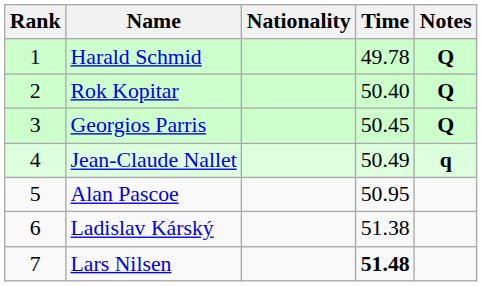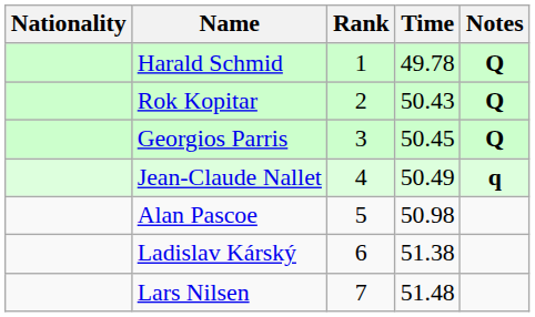columns swapped: Rank <-> Nationality
Rok Kopitar | Time: 50.40 -> 50.43
Alan Pascoe | Time: 50.95 -> 50.98
Lars Nilsen | Time: bold -> normal
